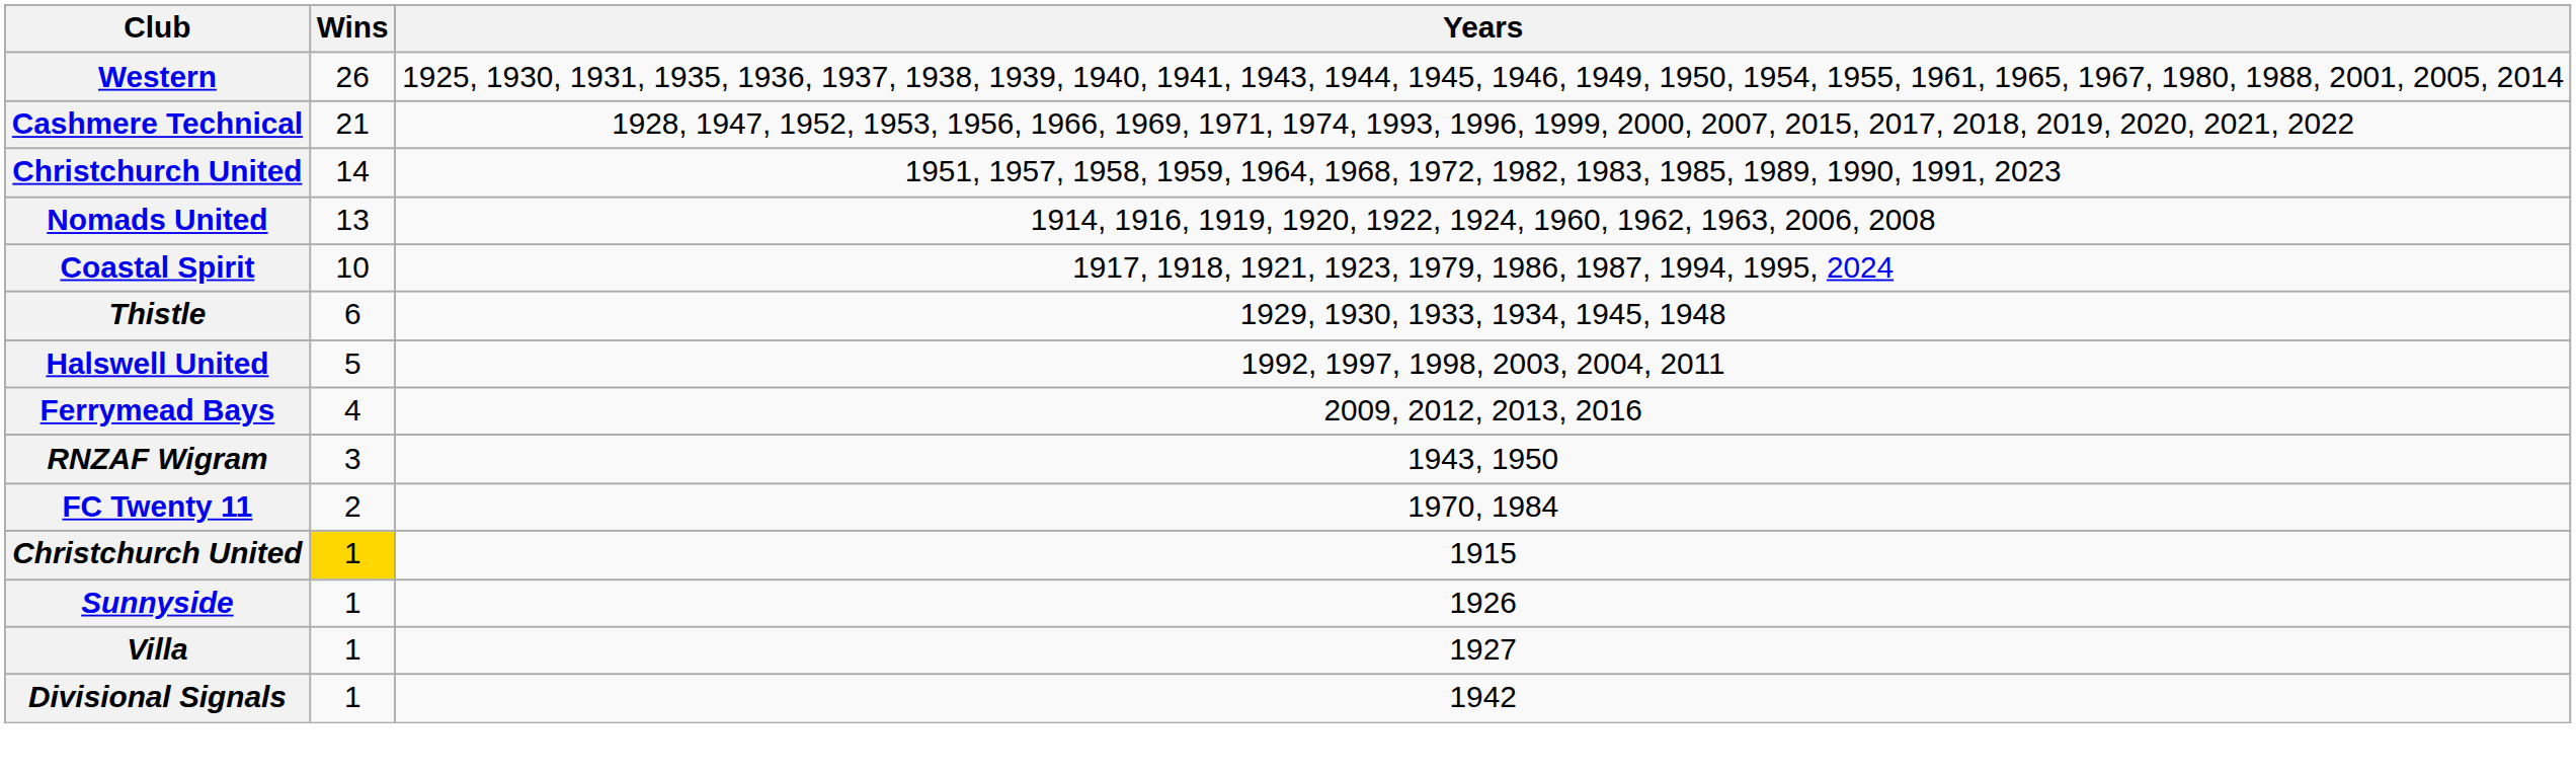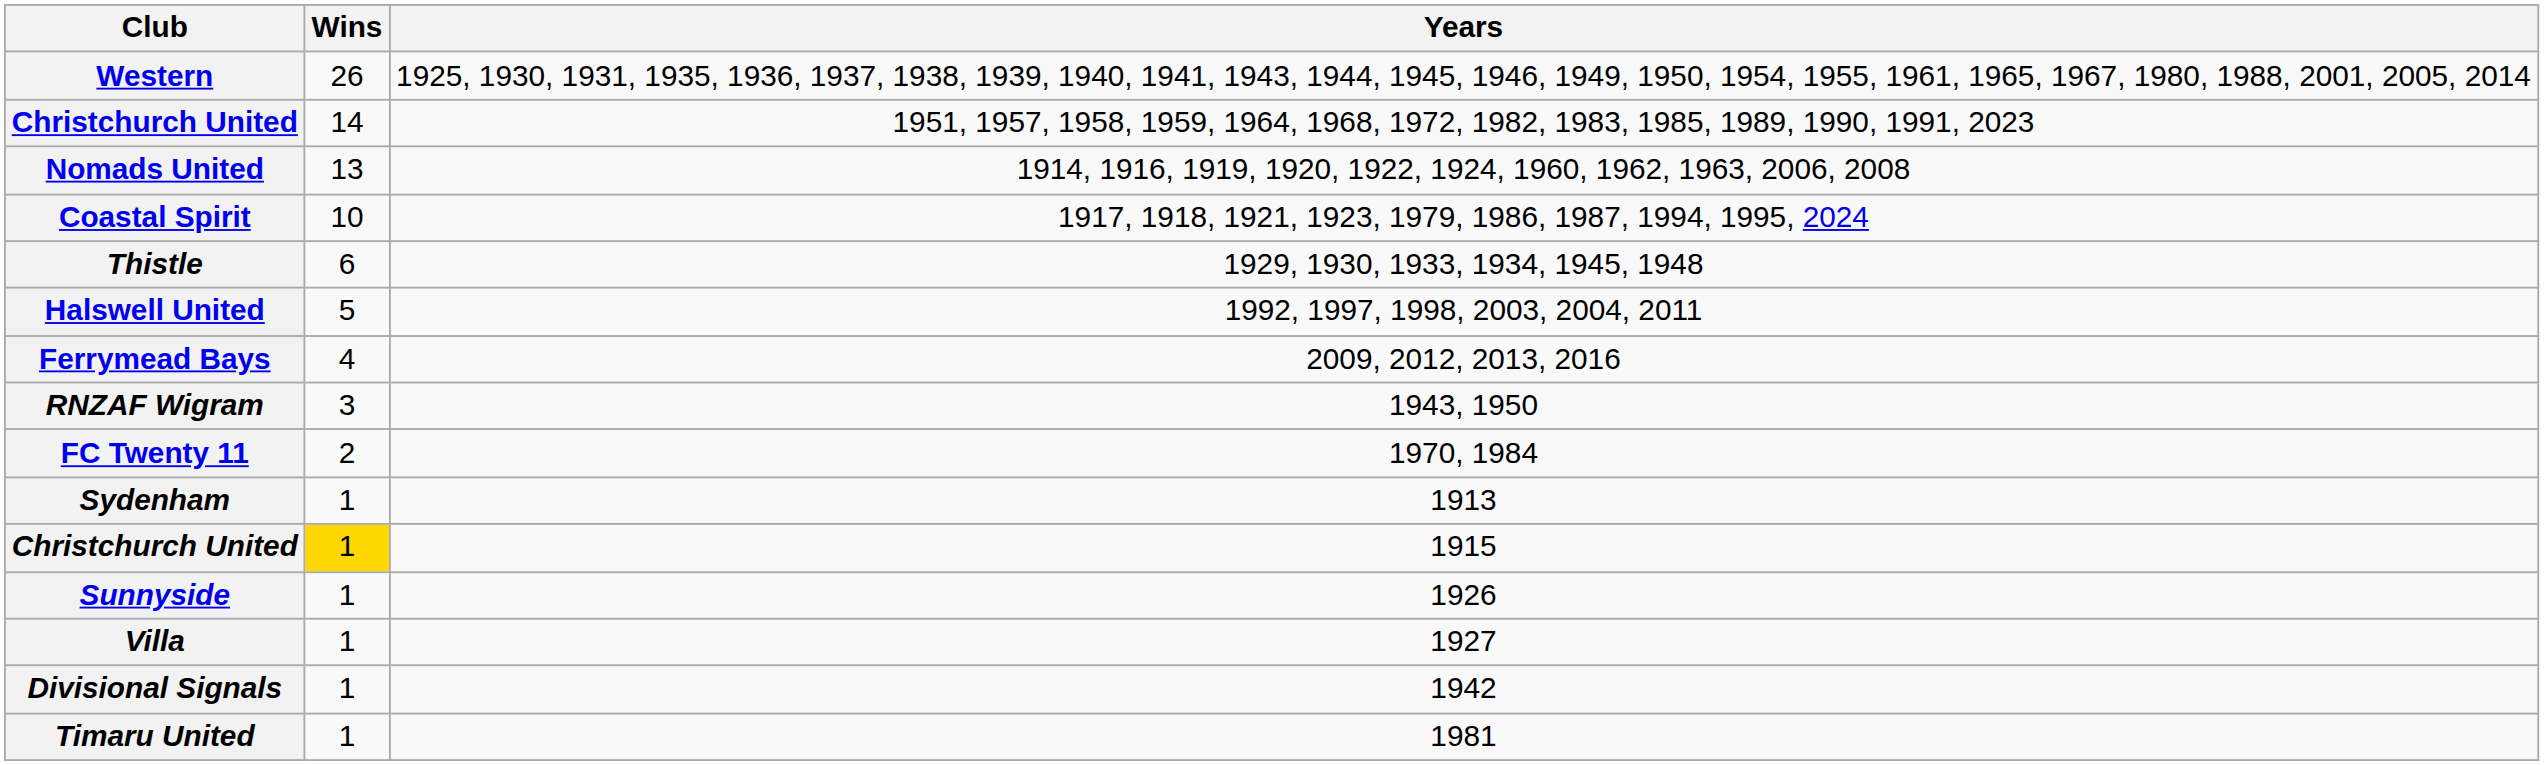- row: Cashmere Technical | 21 | 1928, 1947, 1952, 1953, 1956, 1966, 1969, 1971, 1974, 1993, 1996, 1999, 2000, 2007, 2015, 2017, 2018, 2019, 2020, 2021, 2022
+ row: Sydenham | 1 | 1913
+ row: Timaru United | 1 | 1981
